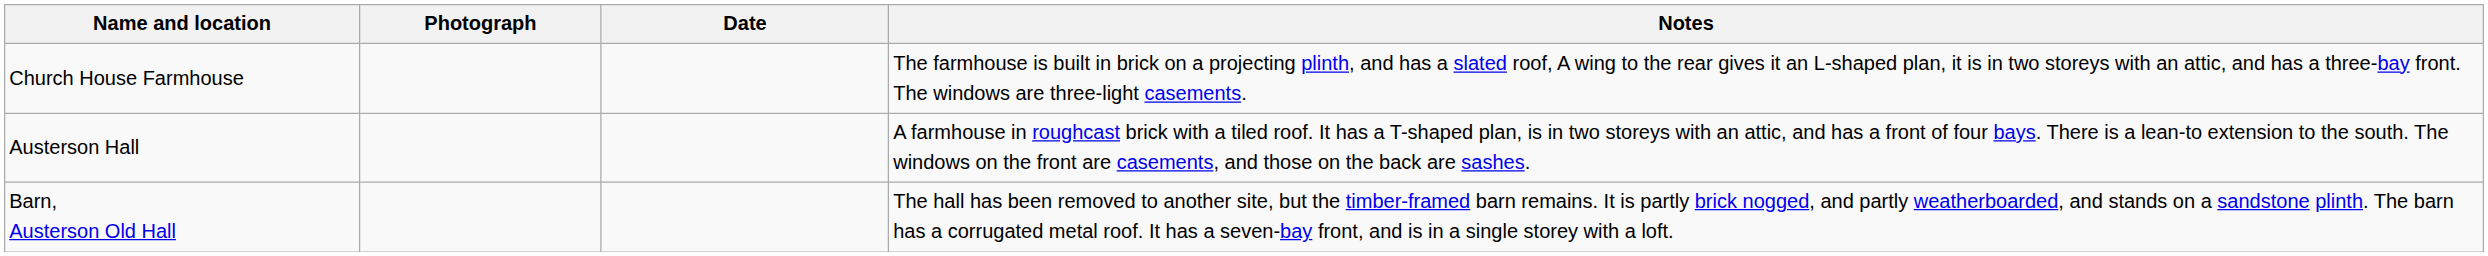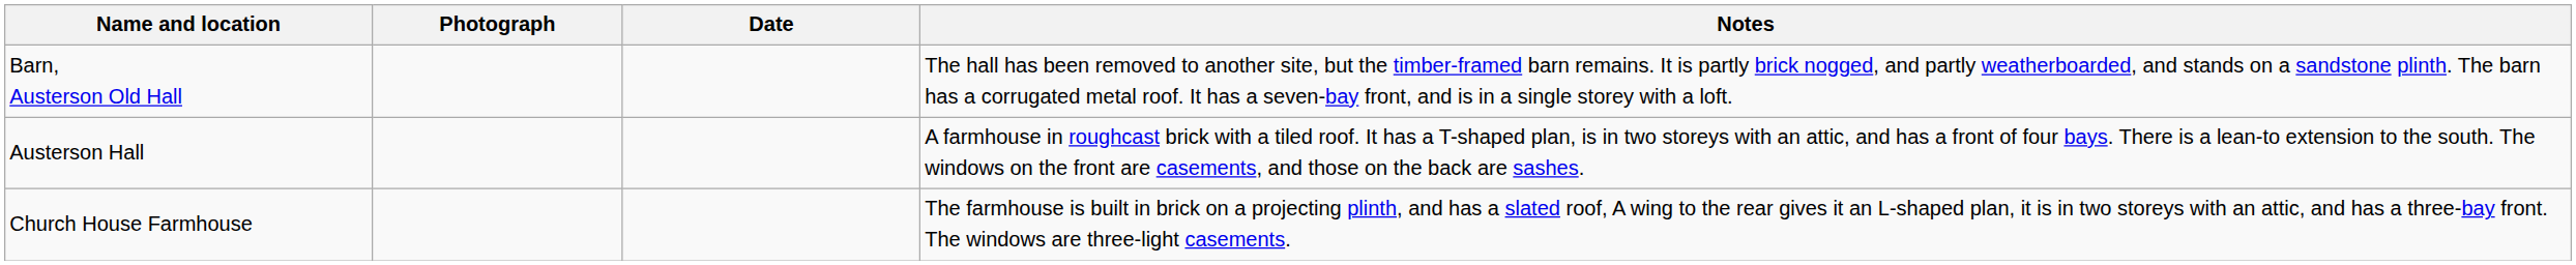rows swapped: Barn, Austerson Old Hall <-> Church House Farmhouse
